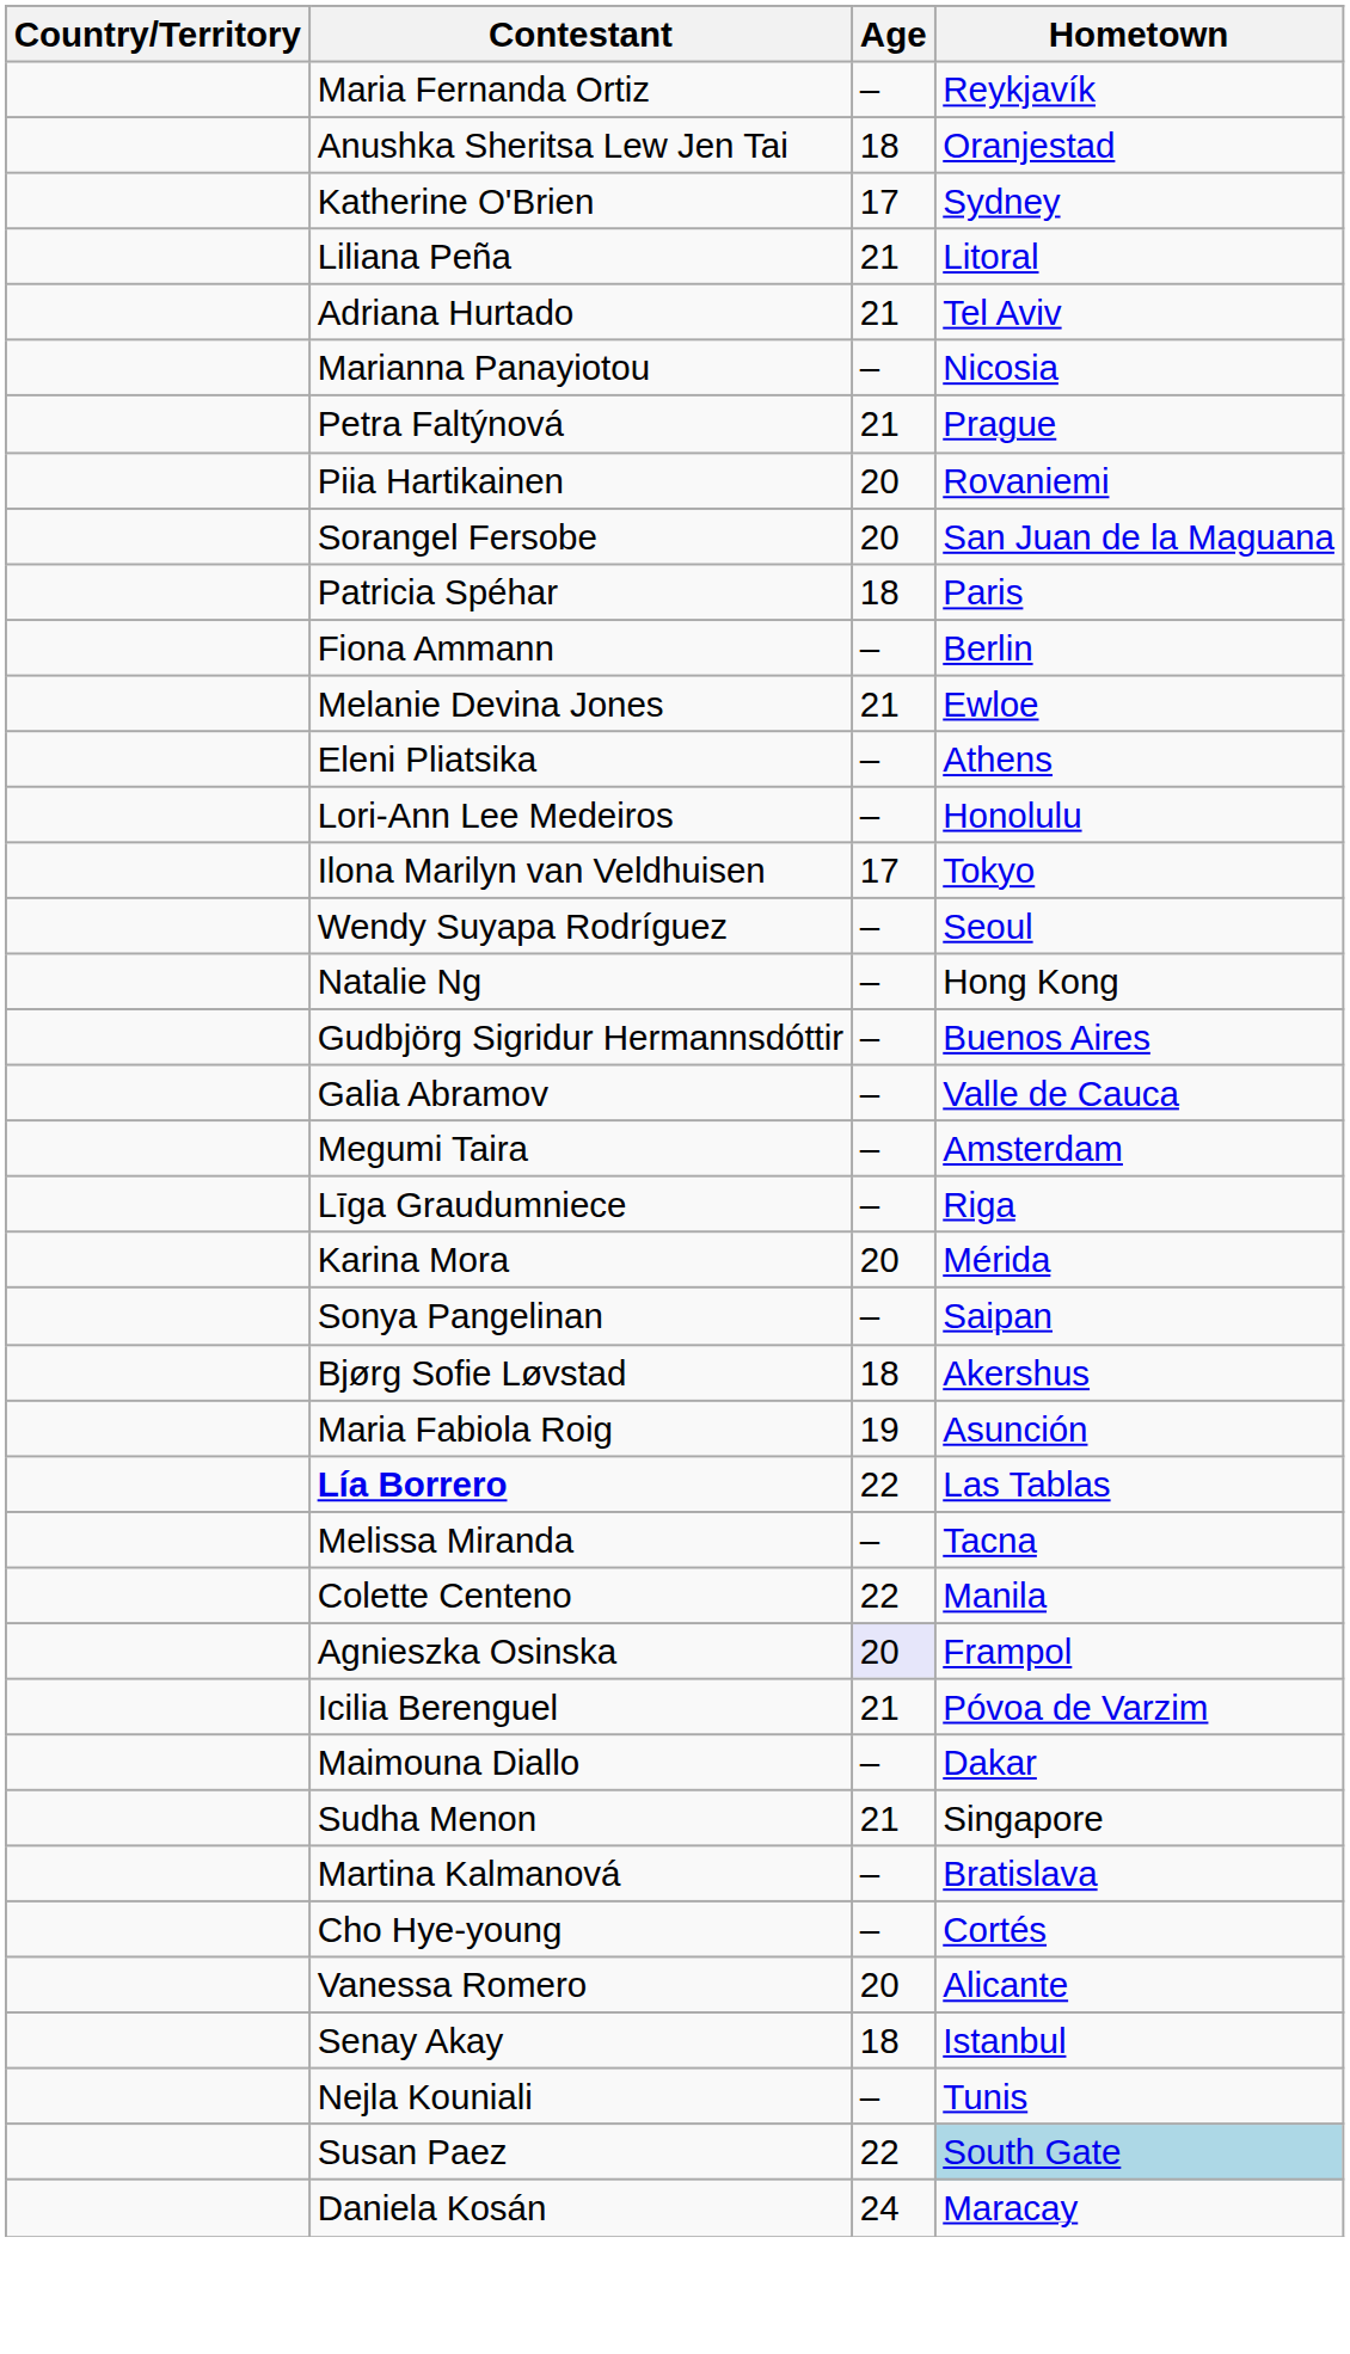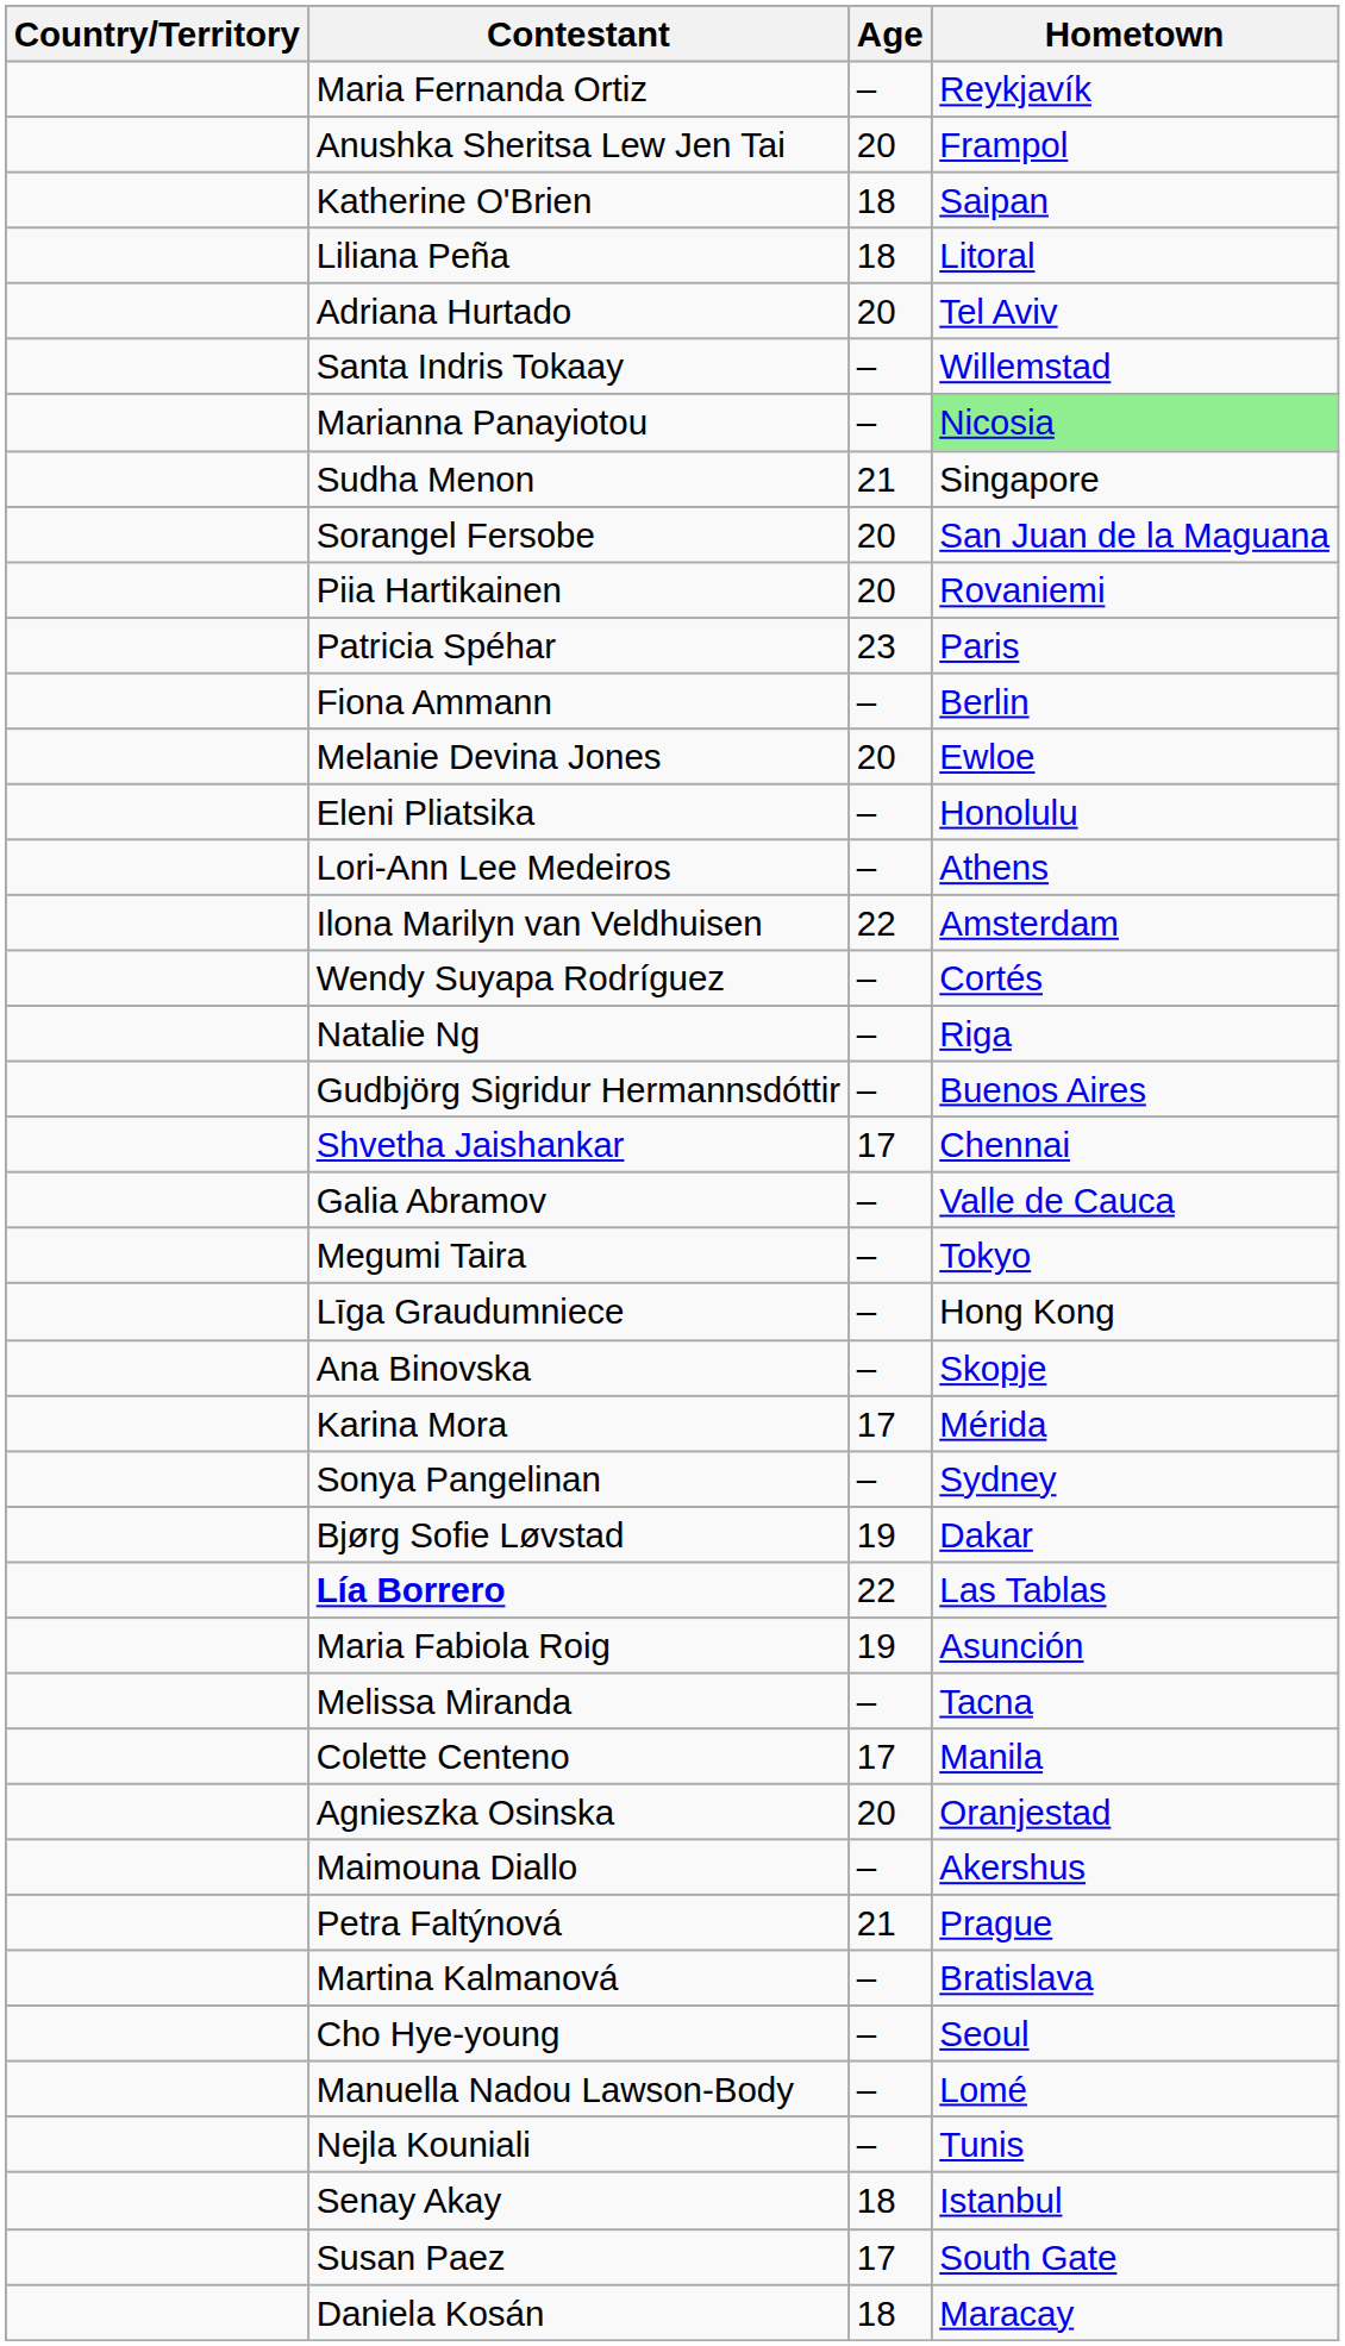Anushka Sheritsa Lew Jen Tai | Age: 18 -> 20
Anushka Sheritsa Lew Jen Tai | Hometown: Oranjestad -> Frampol
Katherine O'Brien | Age: 17 -> 18
Katherine O'Brien | Hometown: Sydney -> Saipan
Liliana Peña | Age: 21 -> 18
Adriana Hurtado | Age: 21 -> 20
+ row: Santa Indris Tokaay | – | Willemstad
Marianna Panayiotou | Hometown: no background -> lightgreen background
rows swapped: Petra Faltýnová <-> Sudha Menon
rows swapped: Sorangel Fersobe <-> Piia Hartikainen
Patricia Spéhar | Age: 18 -> 23
Melanie Devina Jones | Age: 21 -> 20
Eleni Pliatsika | Hometown: Athens -> Honolulu
Lori-Ann Lee Medeiros | Hometown: Honolulu -> Athens
Ilona Marilyn van Veldhuisen | Age: 17 -> 22
Ilona Marilyn van Veldhuisen | Hometown: Tokyo -> Amsterdam
Wendy Suyapa Rodríguez | Hometown: Seoul -> Cortés
Natalie Ng | Hometown: Hong Kong -> Riga
+ row: Shvetha Jaishankar | 17 | Chennai
Megumi Taira | Hometown: Amsterdam -> Tokyo
Līga Graudumniece | Hometown: Riga -> Hong Kong
+ row: Ana Binovska | – | Skopje
Karina Mora | Age: 20 -> 17
Sonya Pangelinan | Hometown: Saipan -> Sydney
Bjørg Sofie Løvstad | Age: 18 -> 19
Bjørg Sofie Løvstad | Hometown: Akershus -> Dakar
rows swapped: Lía Borrero <-> Maria Fabiola Roig
Colette Centeno | Age: 22 -> 17
Agnieszka Osinska | Age: lavender background -> no background
Agnieszka Osinska | Hometown: Frampol -> Oranjestad
- row: Icilia Berenguel | 21 | Póvoa de Varzim
Maimouna Diallo | Hometown: Dakar -> Akershus
Cho Hye-young | Hometown: Cortés -> Seoul
- row: Vanessa Romero | 20 | Alicante
+ row: Manuella Nadou Lawson-Body | – | Lomé
rows swapped: Nejla Kouniali <-> Senay Akay
Susan Paez | Age: 22 -> 17
Susan Paez | Hometown: lightblue background -> no background
Daniela Kosán | Age: 24 -> 18
